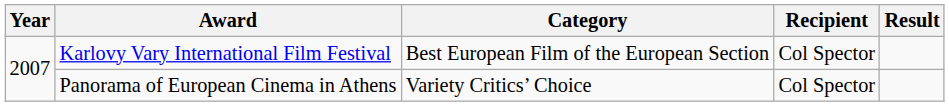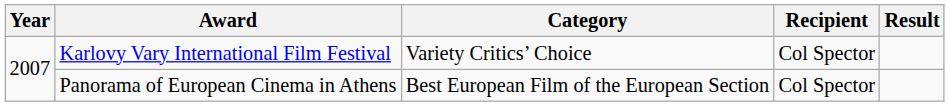Karlovy Vary International Film Festival | Category: Best European Film of the European Section -> Variety Critics’ Choice
Panorama of European Cinema in Athens | Category: Variety Critics’ Choice -> Best European Film of the European Section
